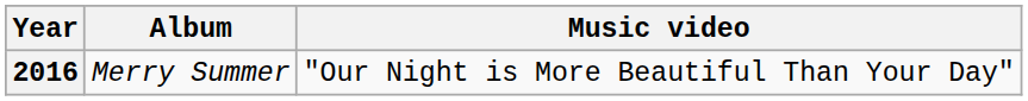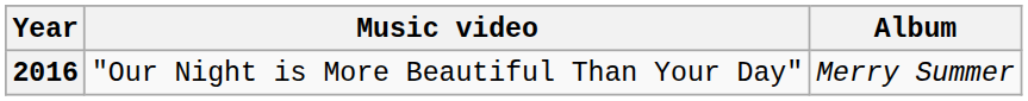columns swapped: Music video <-> Album
